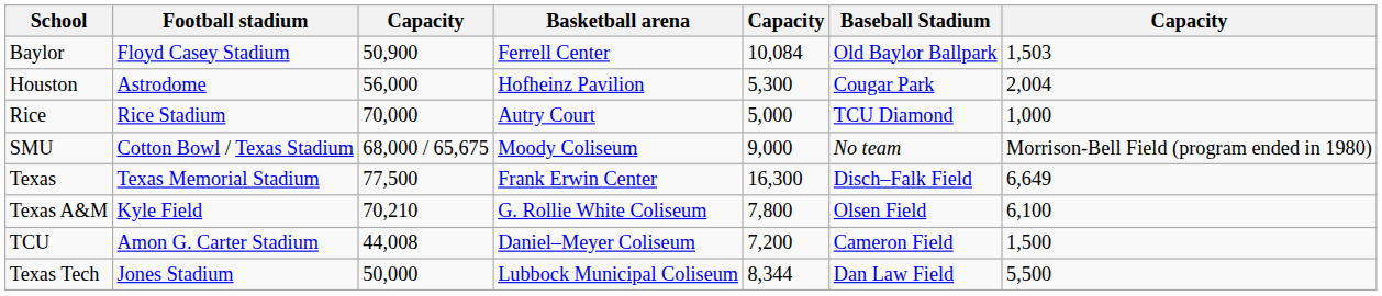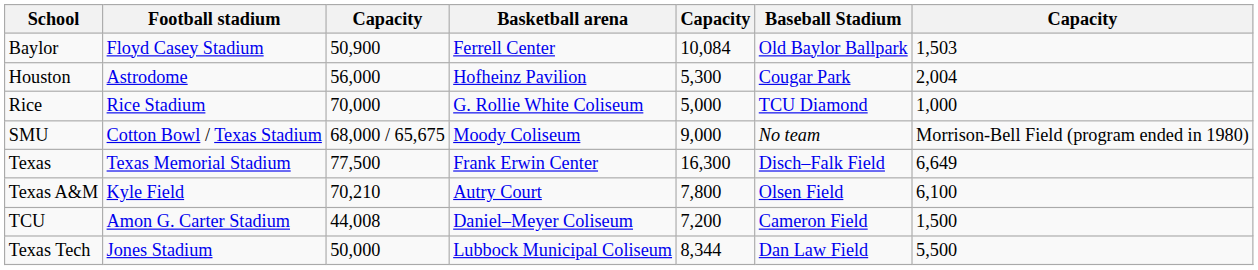Rice | Basketball arena: Autry Court -> G. Rollie White Coliseum
Texas A&M | Basketball arena: G. Rollie White Coliseum -> Autry Court
